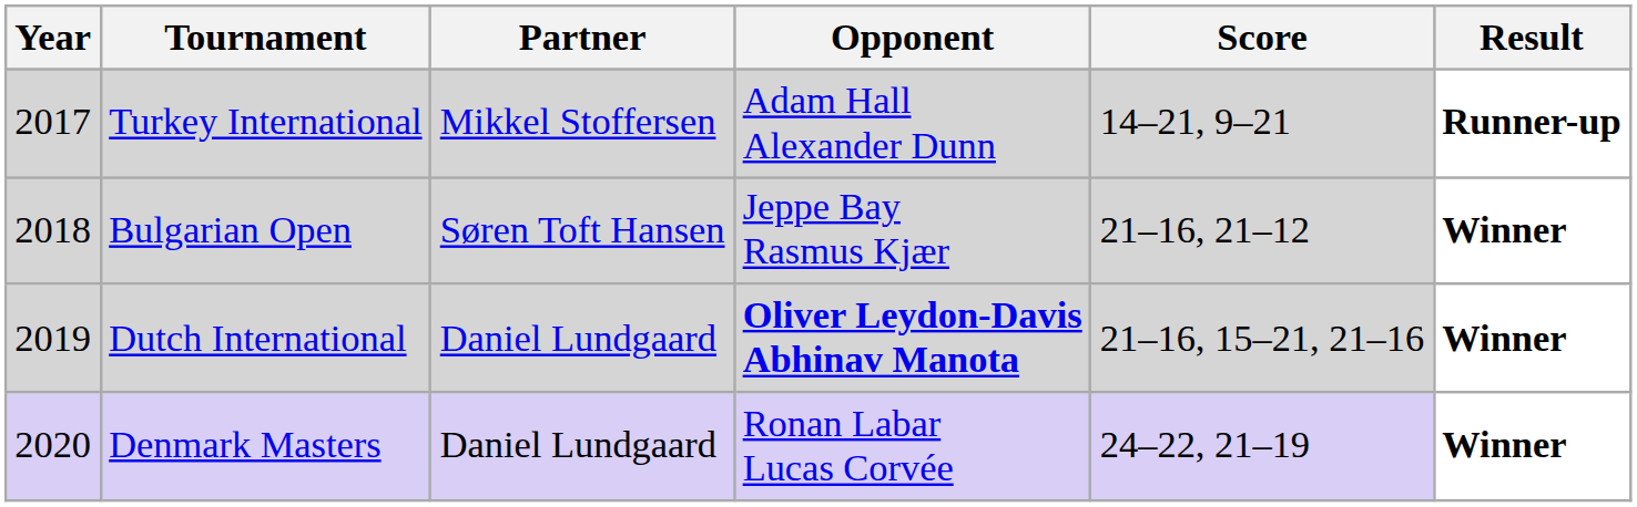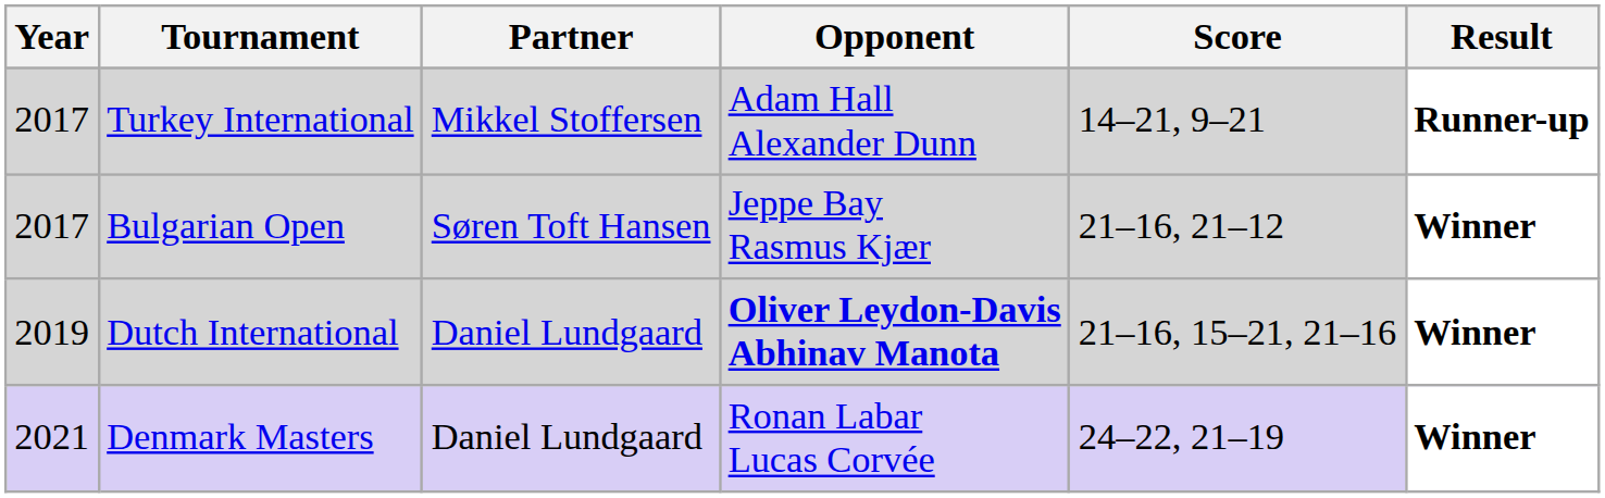Bulgarian Open | Year: 2018 -> 2017
Denmark Masters | Year: 2020 -> 2021
